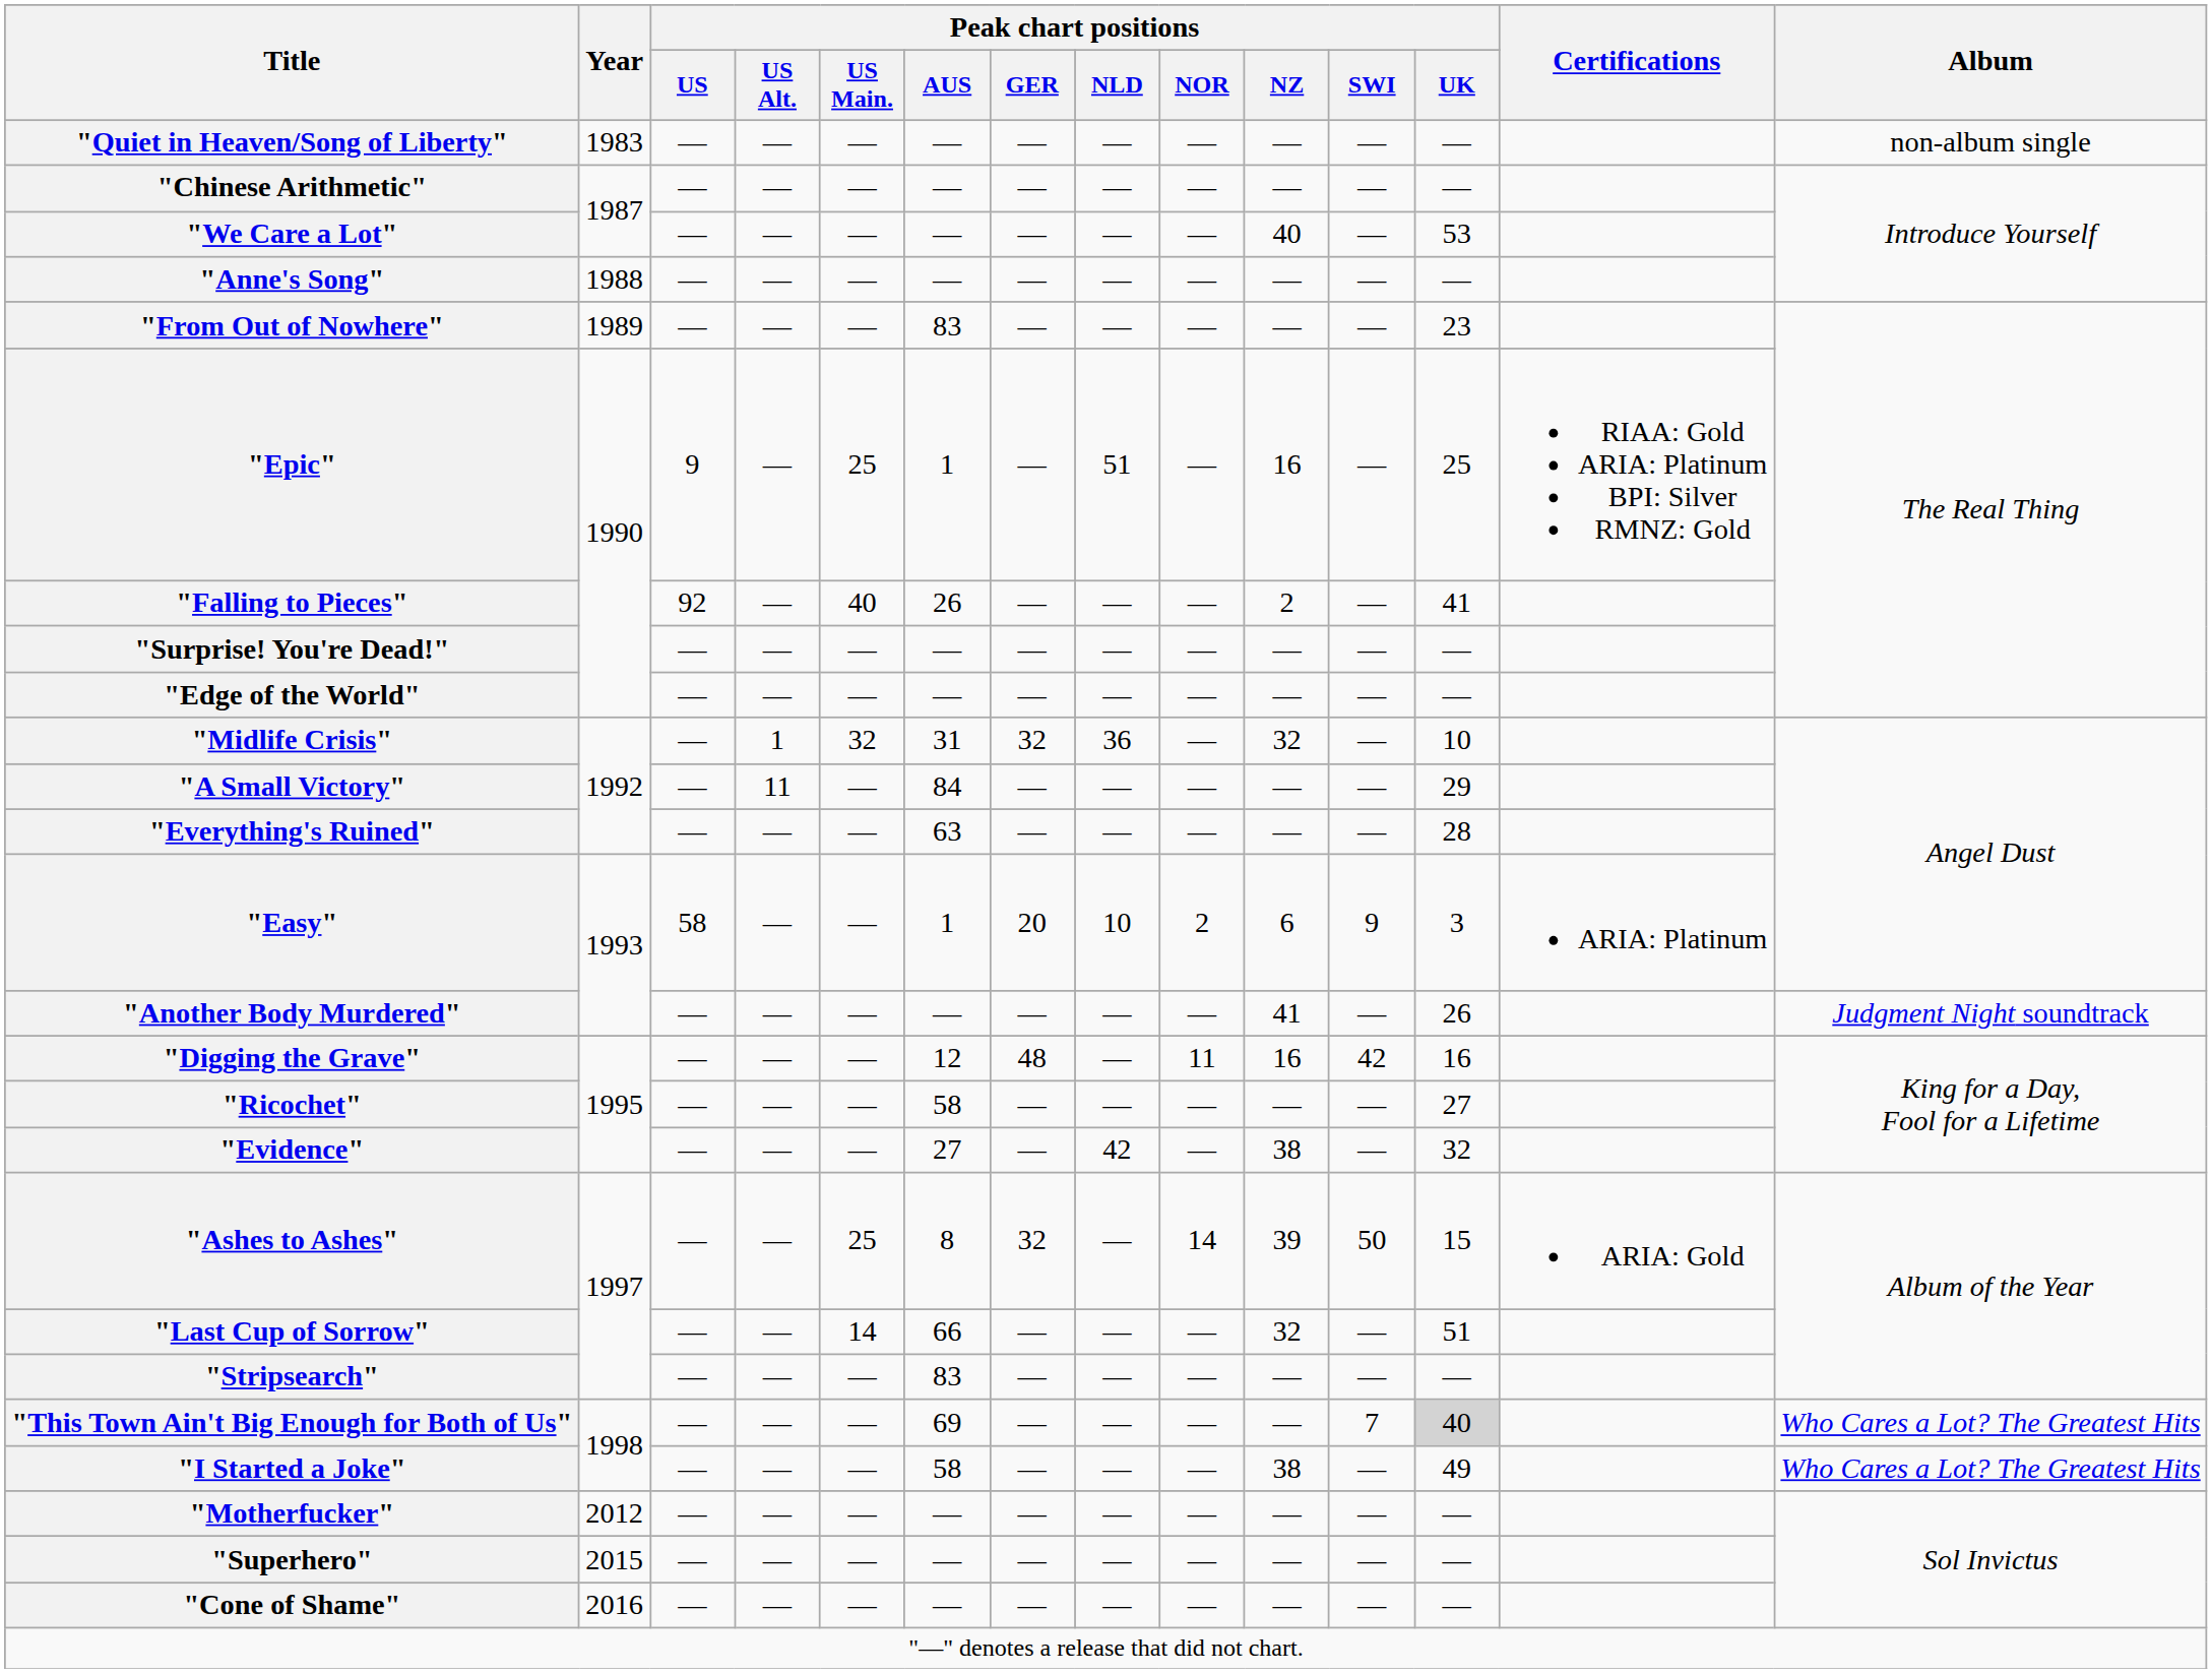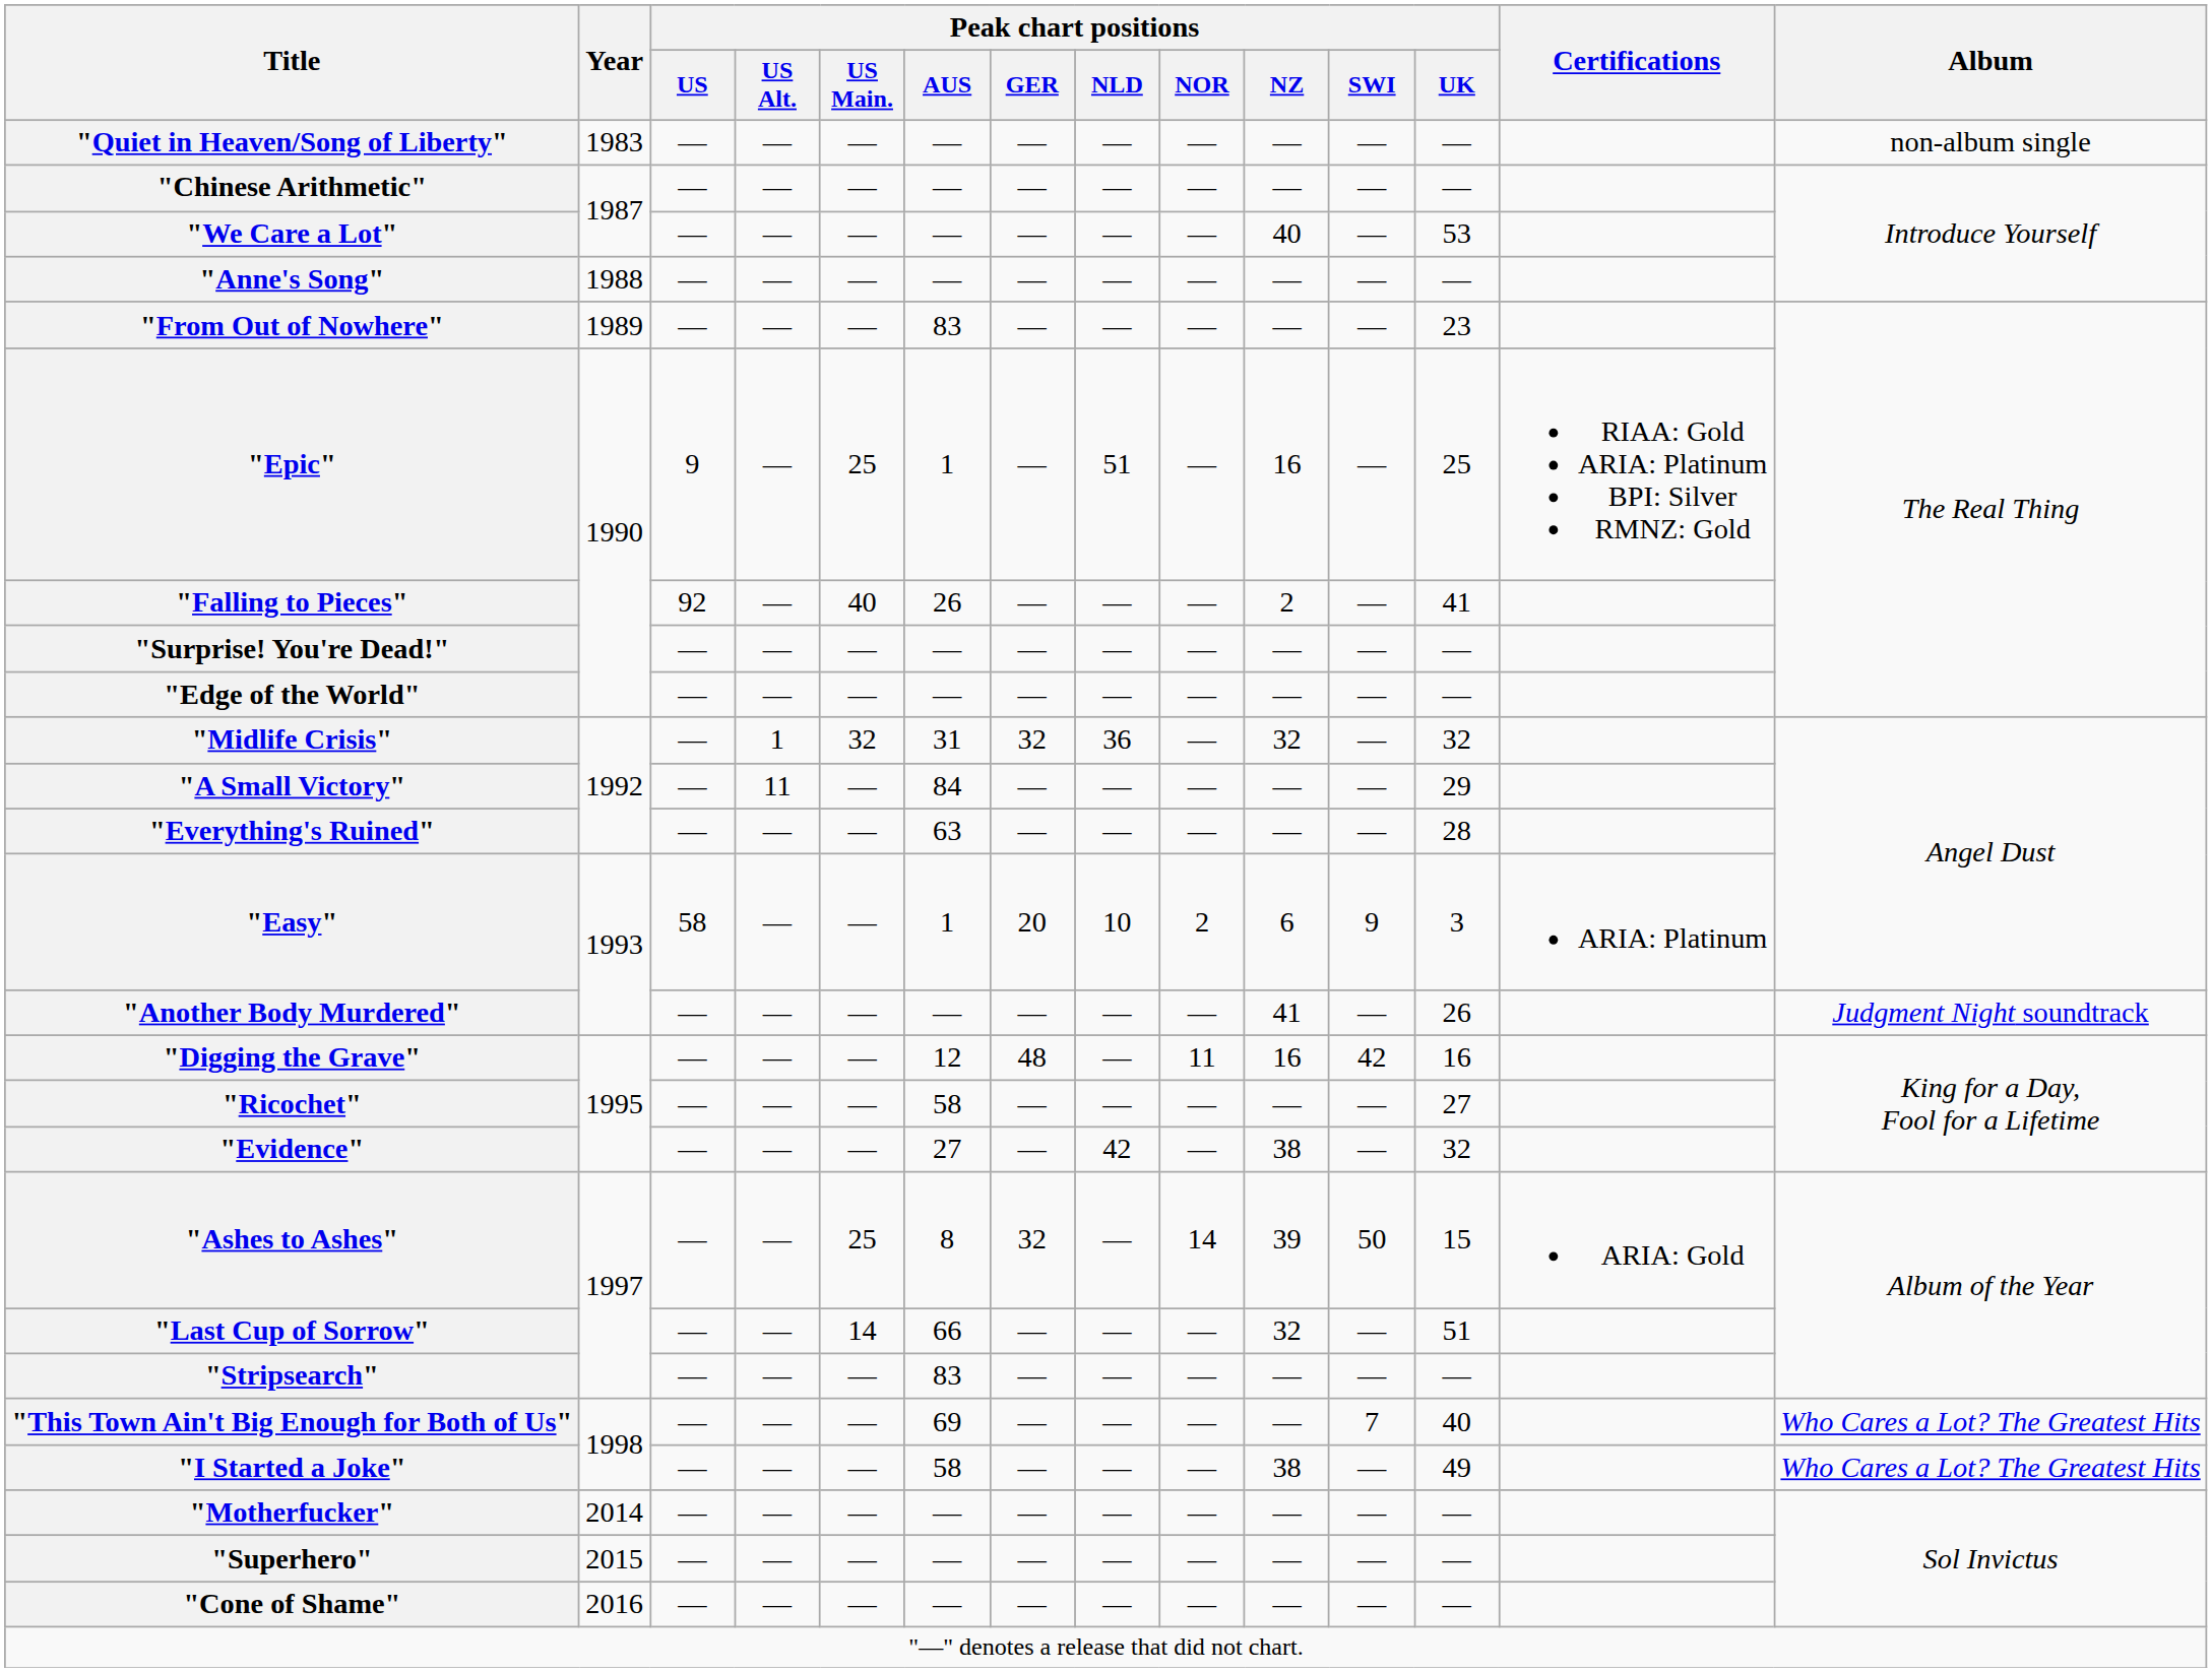"Midlife Crisis" | Peak chart positions / UK: 10 -> 32
"This Town Ain't Big Enough for Both of Us" | Peak chart positions / UK: lightgrey background -> no background
"Motherfucker" | Year: 2012 -> 2014
